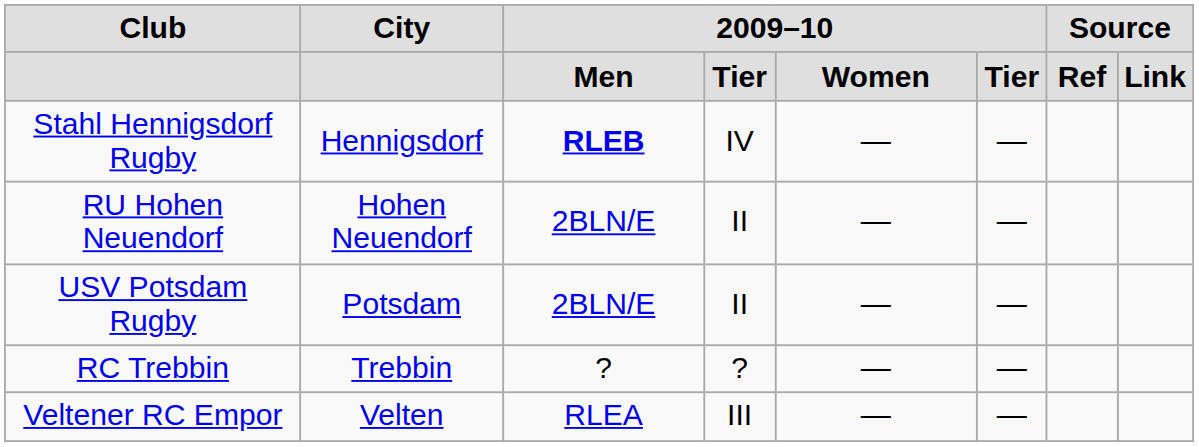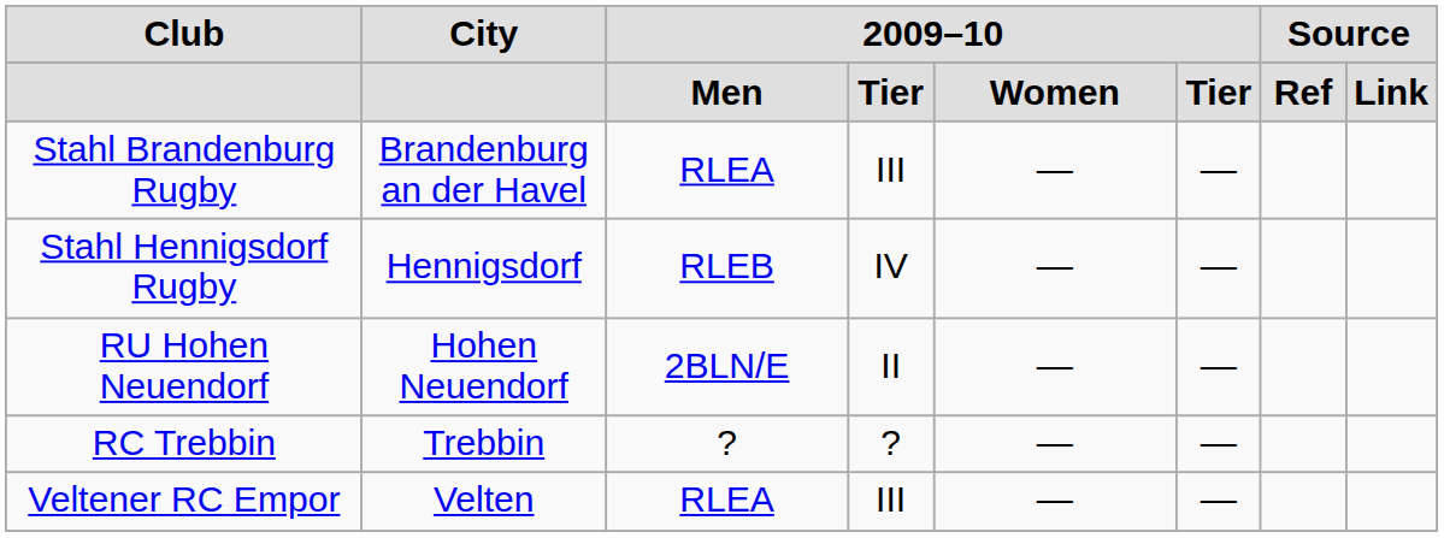+ row: Stahl Brandenburg Rugby | Brandenburg an der Havel | RLEA | III | — | —
Stahl Hennigsdorf Rugby | column 3: bold -> normal
- row: USV Potsdam Rugby | Potsdam | 2BLN/E | II | — | —
